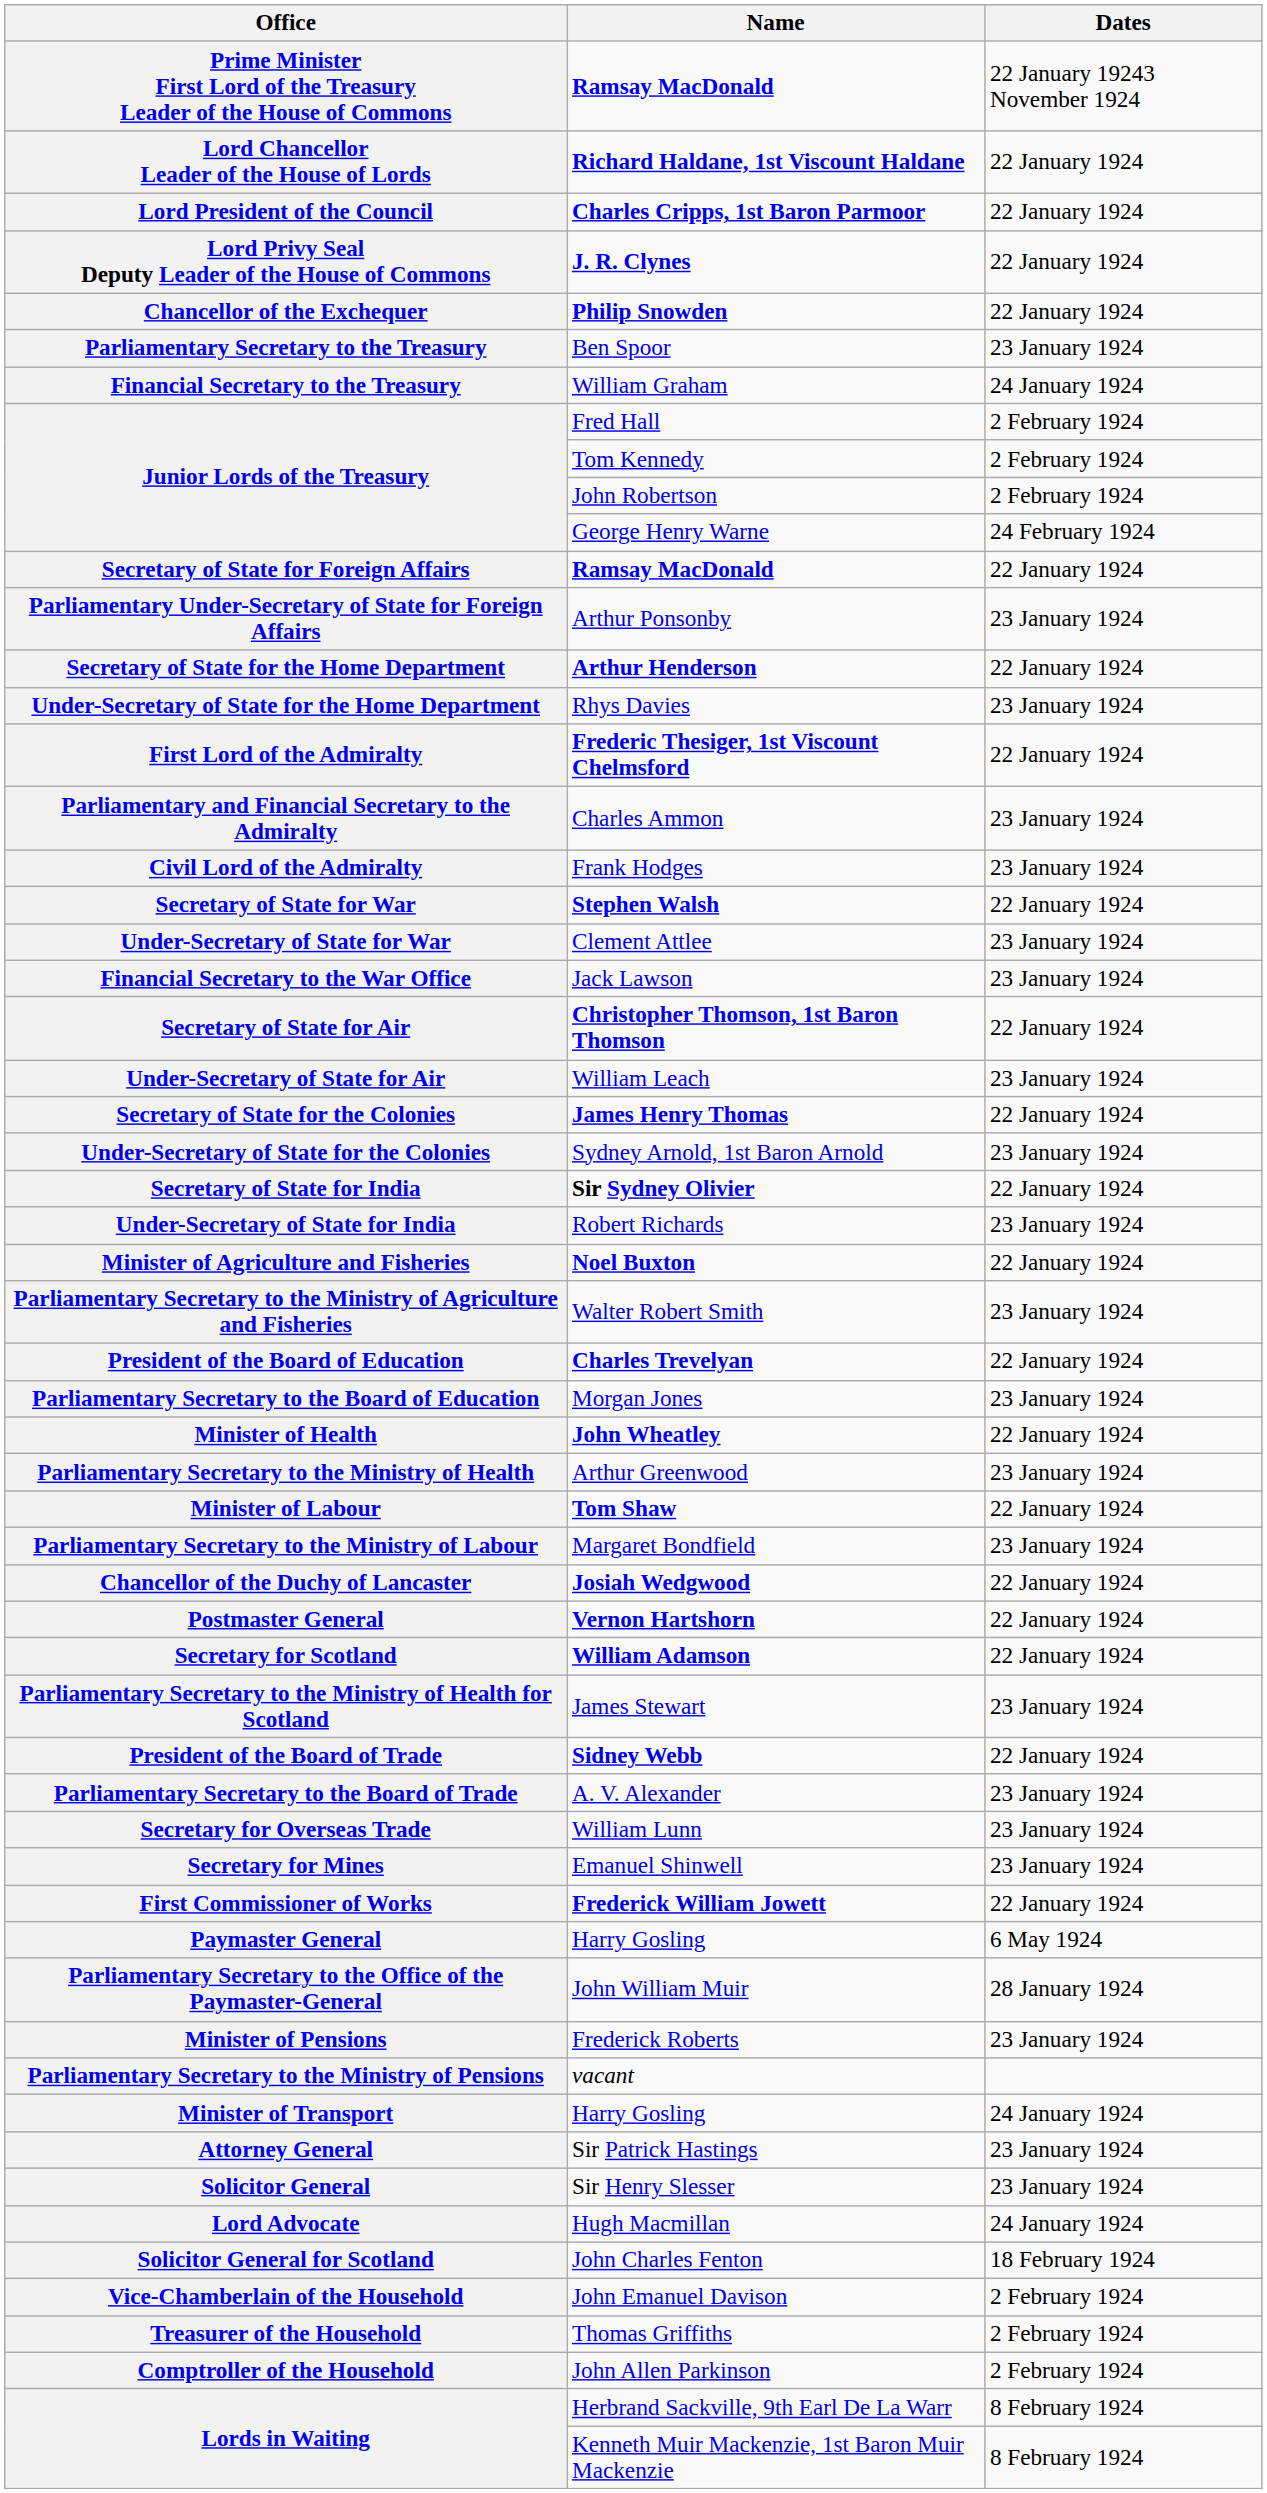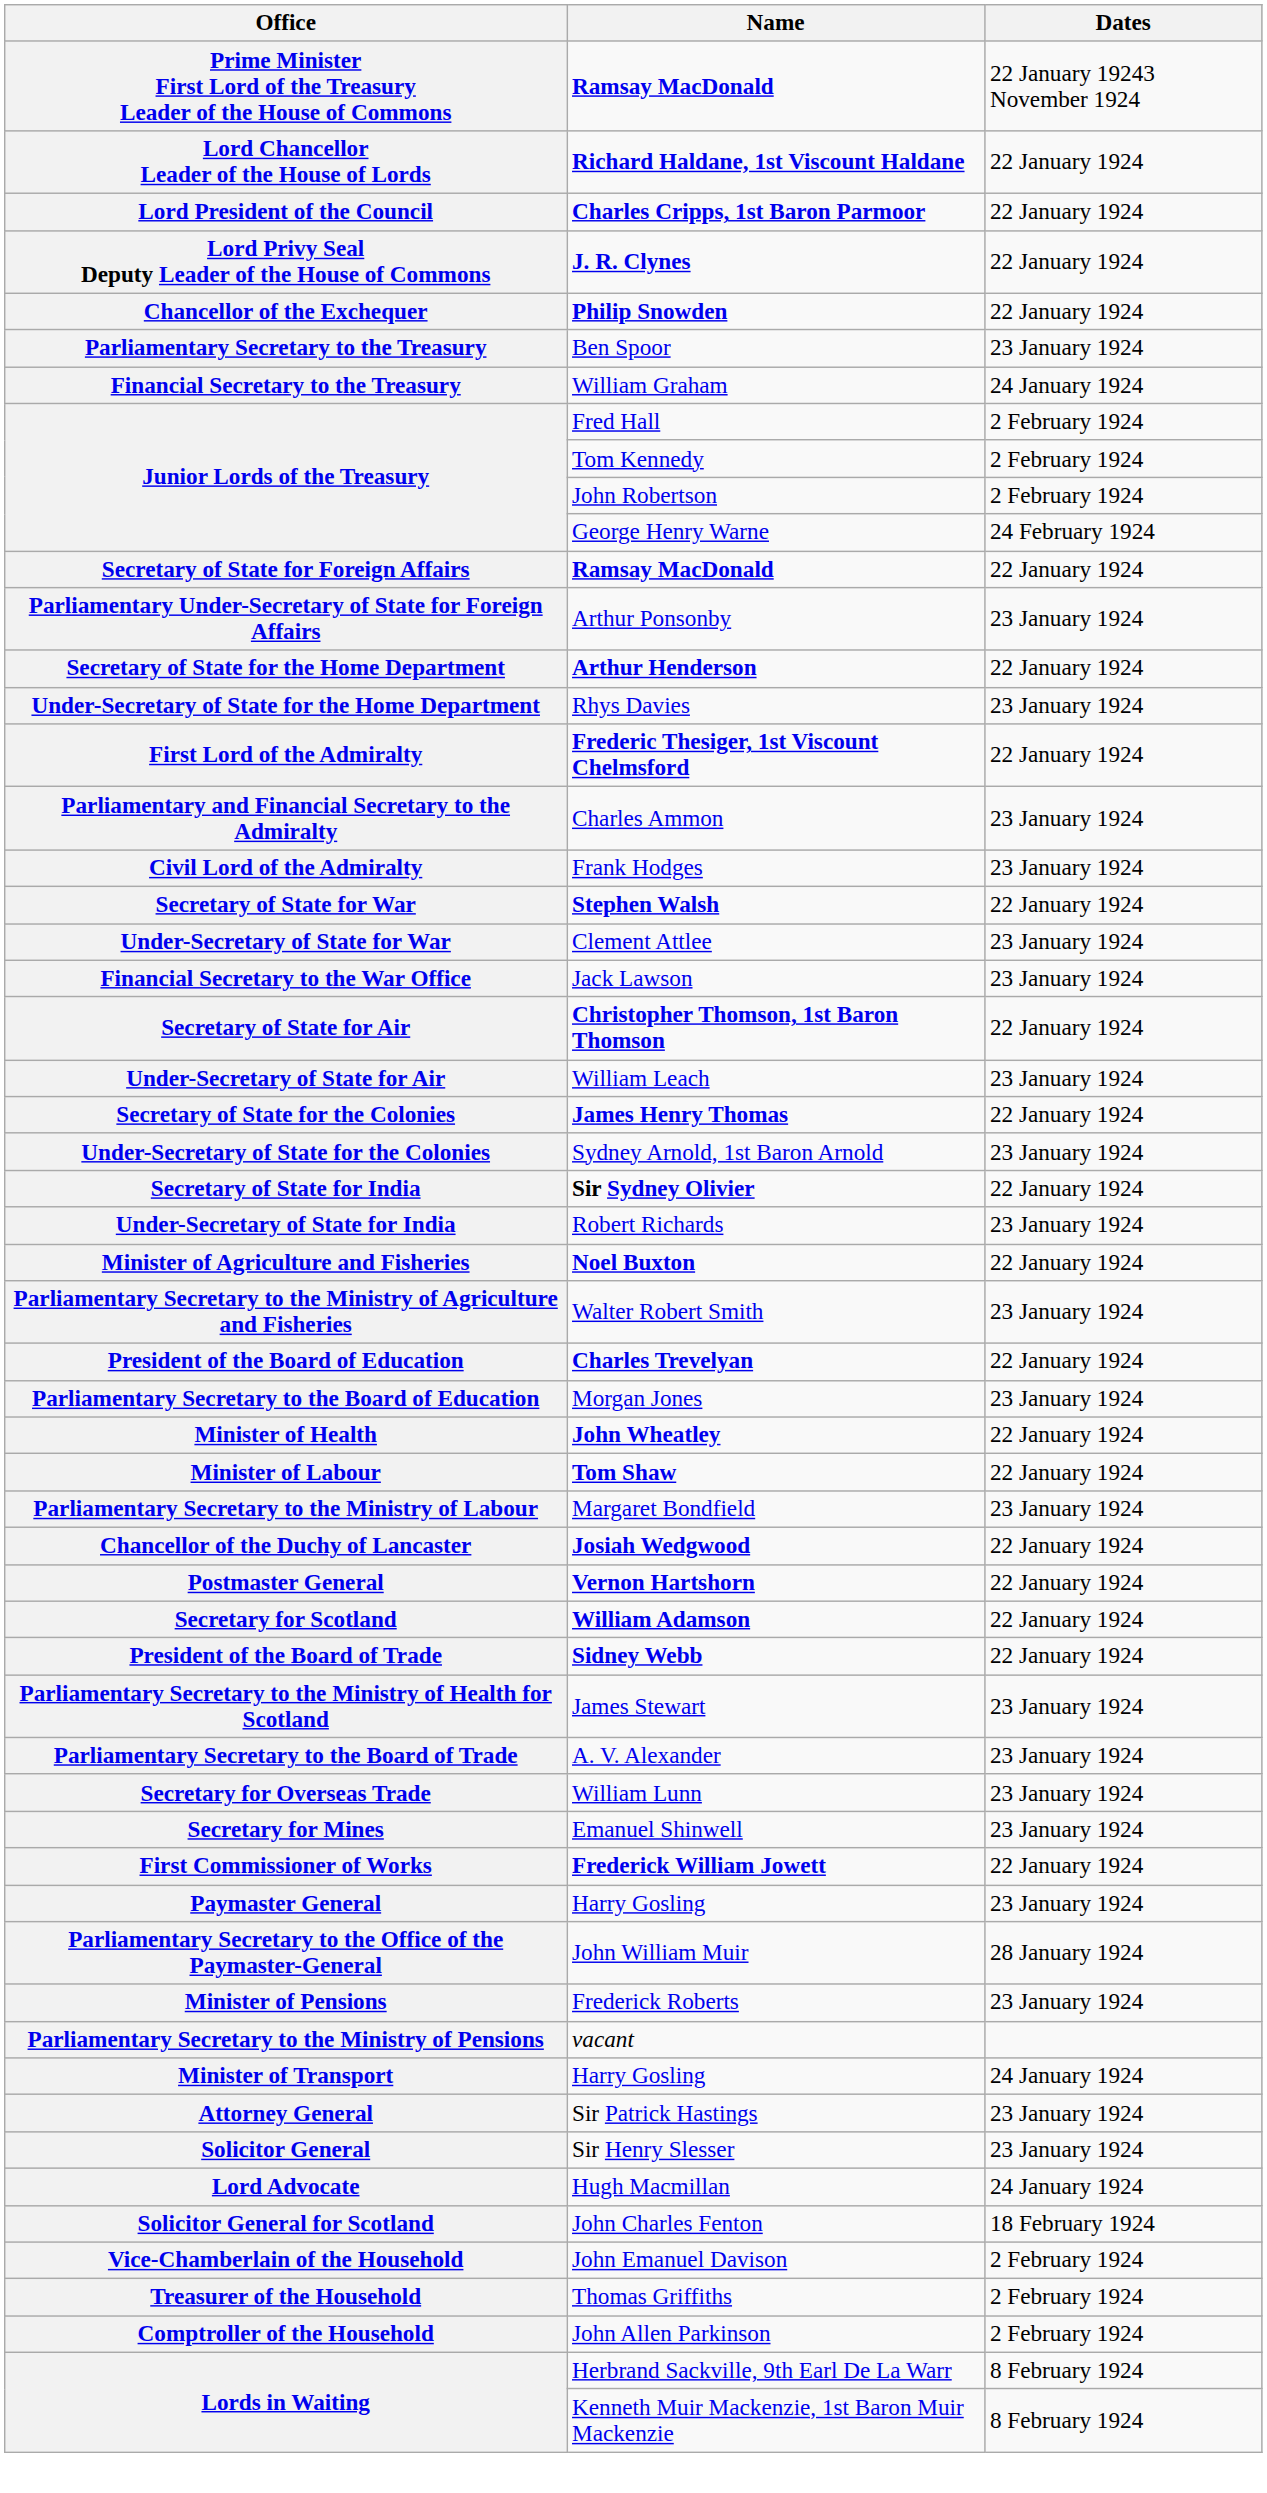- row: Parliamentary Secretary to the Ministry of Health | Arthur Greenwood | 23 January 1924
rows swapped: James Stewart <-> Sidney Webb
Paymaster General / Harry Gosling | Dates: 6 May 1924 -> 23 January 1924
